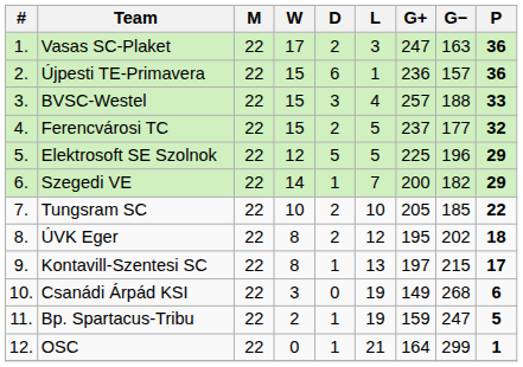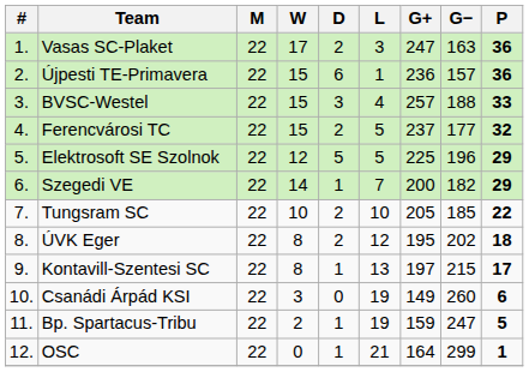Csanádi Árpád KSI | G−: 268 -> 260
